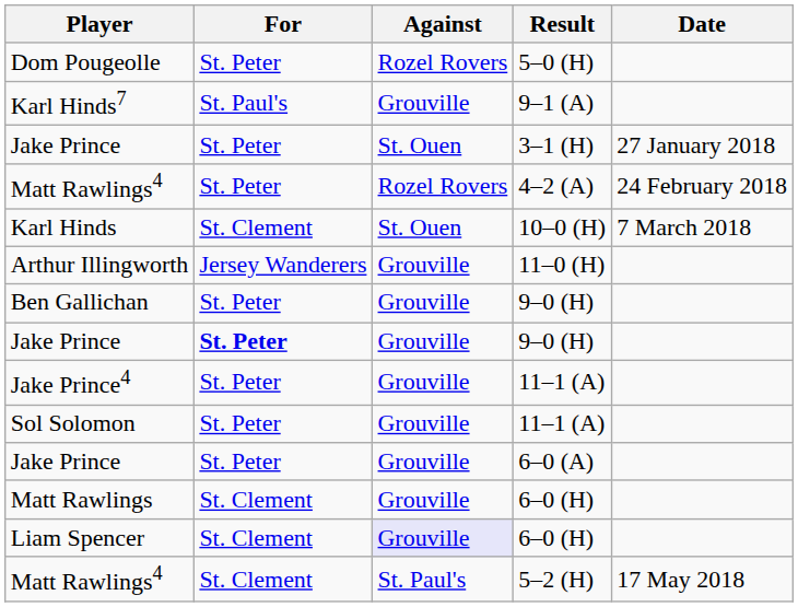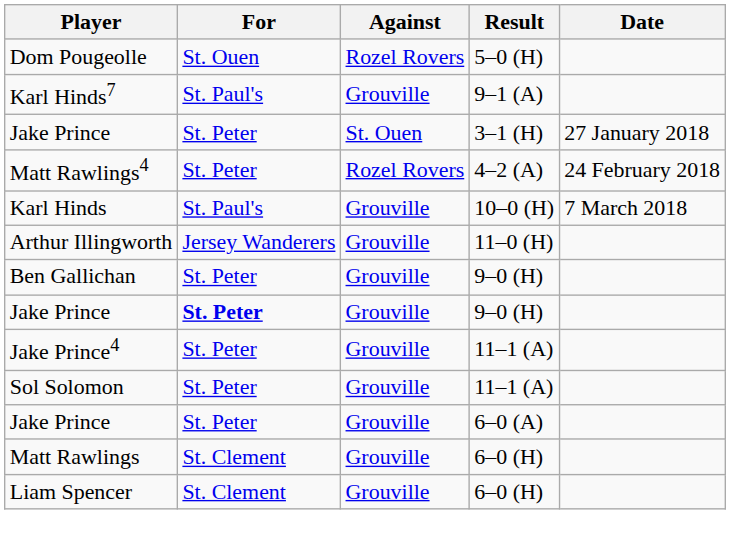Dom Pougeolle | For: St. Peter -> St. Ouen
Karl Hinds | For: St. Clement -> St. Paul's
Karl Hinds | Against: St. Ouen -> Grouville
Liam Spencer | Against: lavender background -> no background
- row: Matt Rawlings4 | St. Clement | St. Paul's | 5–2 (H) | 17 May 2018
